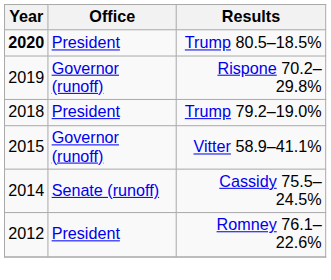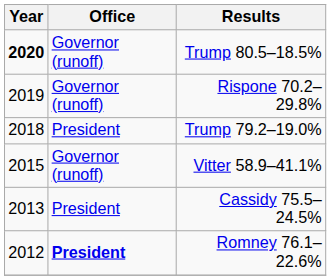Trump 80.5–18.5% | Office: President -> Governor (runoff)
Cassidy 75.5–24.5% | Year: 2014 -> 2013
Cassidy 75.5–24.5% | Office: Senate (runoff) -> President
Romney 76.1–22.6% | Office: normal -> bold
